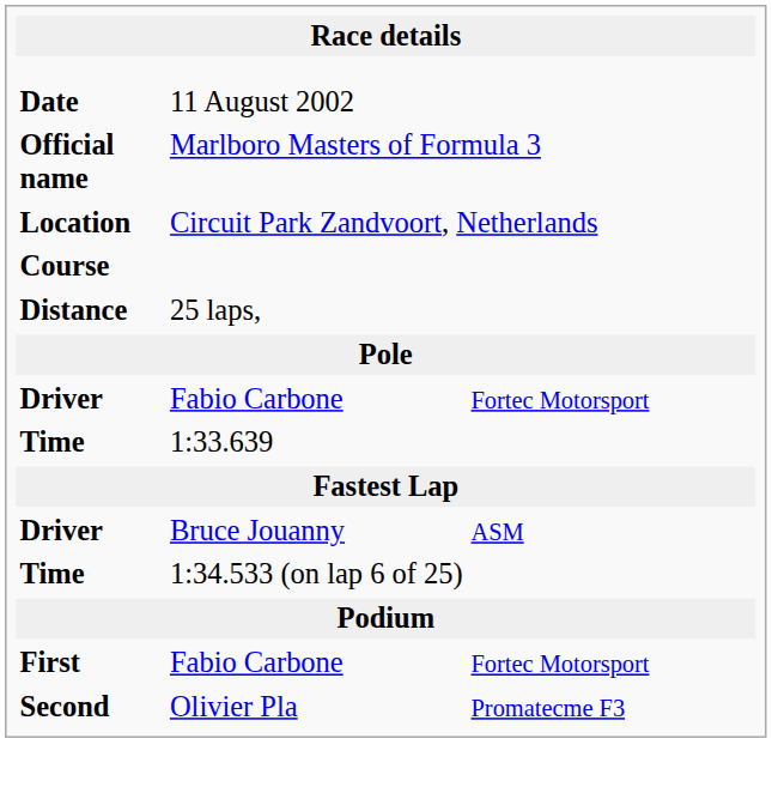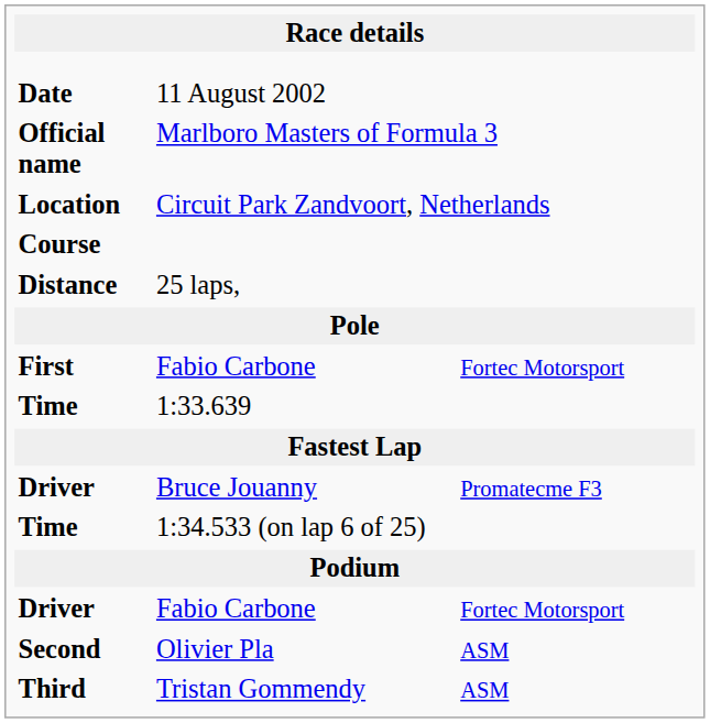rows swapped: Driver / Fabio Carbone <-> First
Driver / Bruce Jouanny | column 3: ASM -> Promatecme F3
Second | column 3: Promatecme F3 -> ASM
+ row: Third | Tristan Gommendy | ASM
